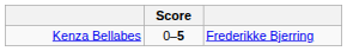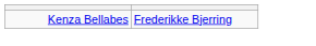- column: Score | 0–5
